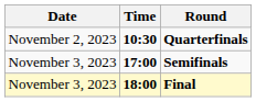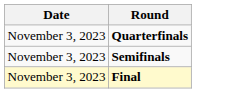- column: Time | 10:30 | 17:00 | 18:00
Quarterfinals | Date: November 2, 2023 -> November 3, 2023
